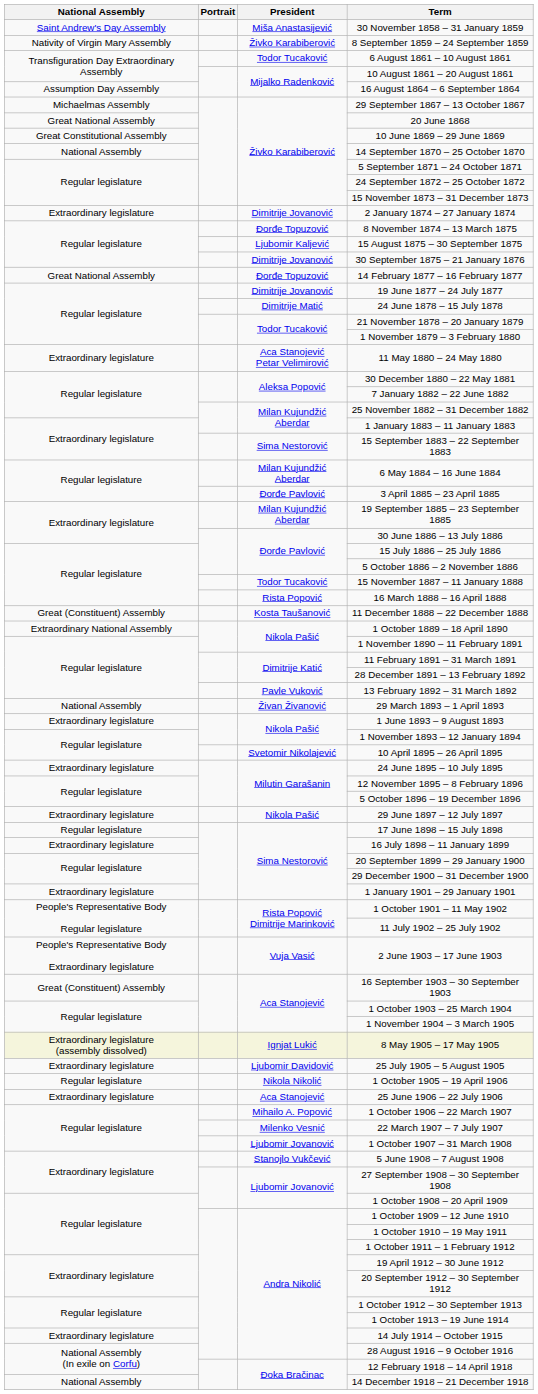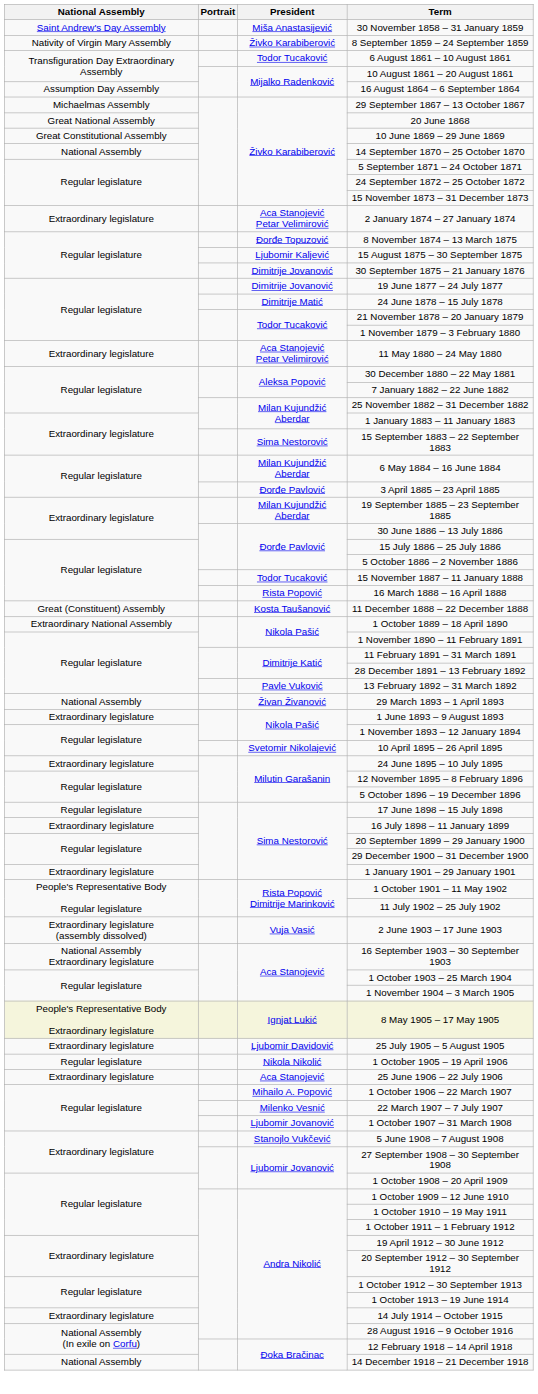2 January 1874 – 27 January 1874 | President: Dimitrije Jovanović -> Aca Stanojević Petar Velimirović
- row: Great National Assembly | Đorđe Topuzović | 14 February 1877 – 16 February 1877
- row: Extraordinary legislature | Nikola Pašić | 29 June 1897 – 12 July 1897
2 June 1903 – 17 June 1903 | National Assembly: People's Representative Body Extraordinary legislature -> Extraordinary legislature (assembly dissolved)
16 September 1903 – 30 September 1903 | National Assembly: Great (Constituent) Assembly -> National Assembly Extraordinary legislature
8 May 1905 – 17 May 1905 | National Assembly: Extraordinary legislature (assembly dissolved) -> People's Representative Body Extraordinary legislature
